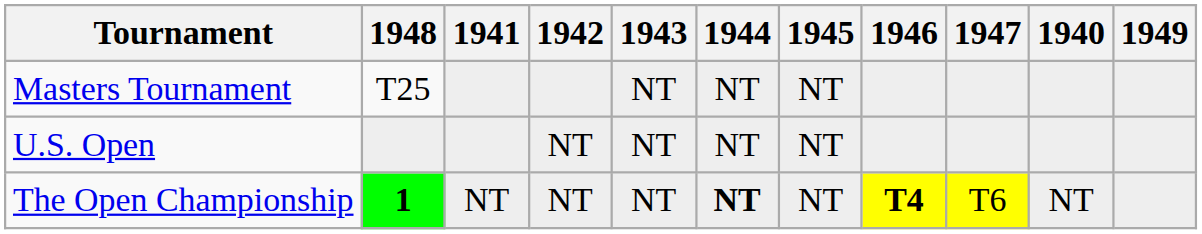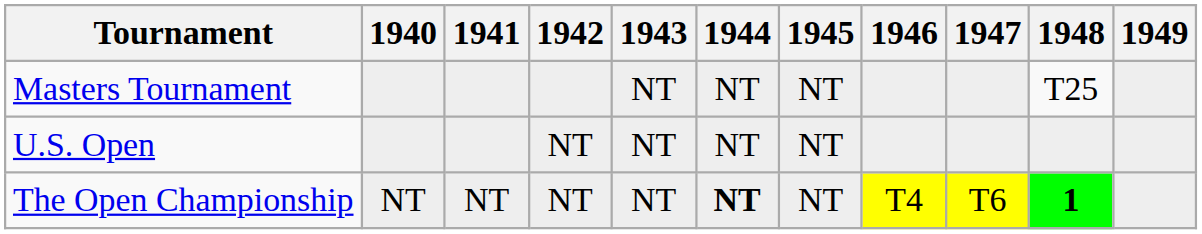columns swapped: 1940 <-> 1948
The Open Championship | 1946: bold -> normal
